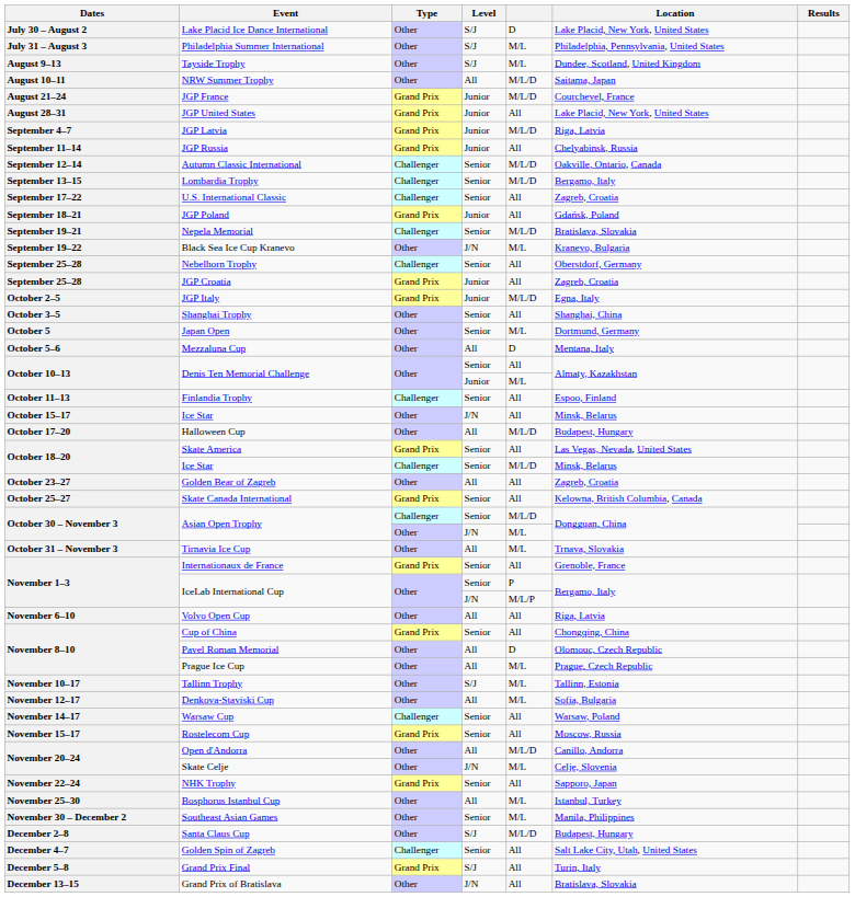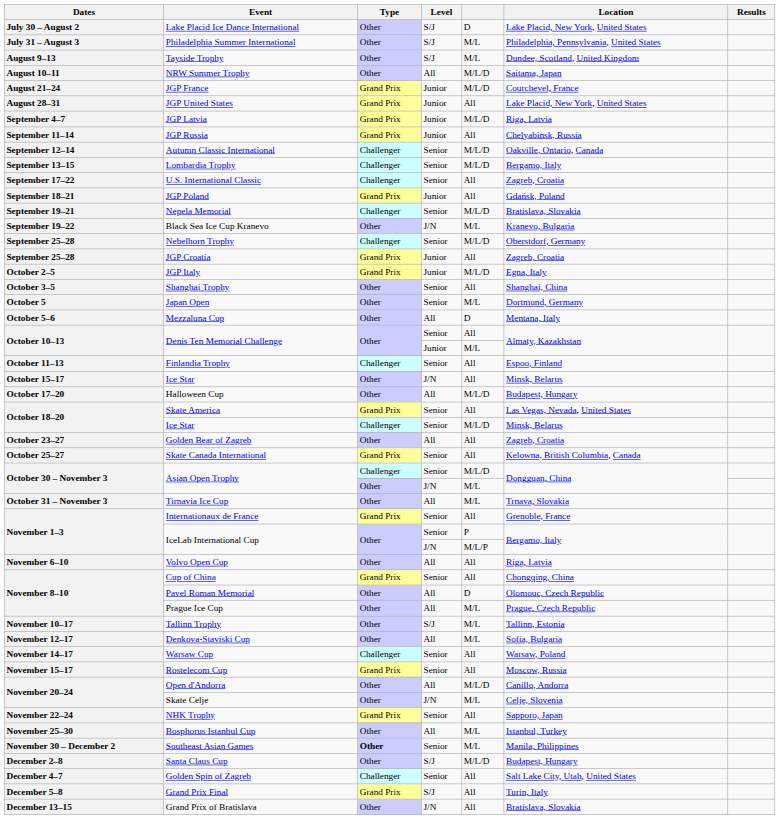Nebelhorn Trophy | column 5: All -> M/L/D
Southeast Asian Games | Type: normal -> bold
